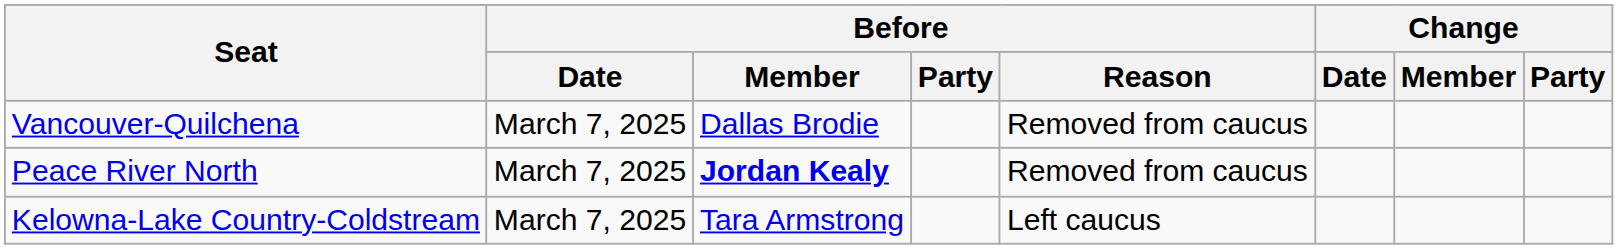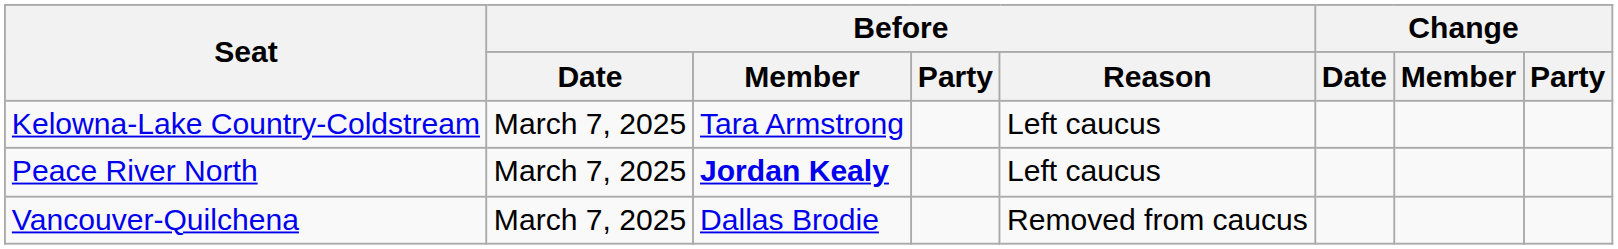rows swapped: Vancouver-Quilchena <-> Kelowna-Lake Country-Coldstream
Peace River North | Before / Reason: Removed from caucus -> Left caucus
